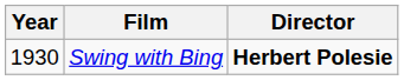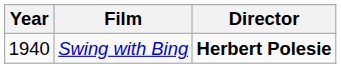Swing with Bing | Year: 1930 -> 1940
